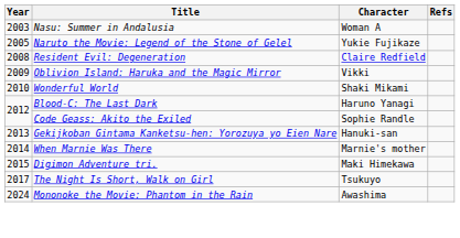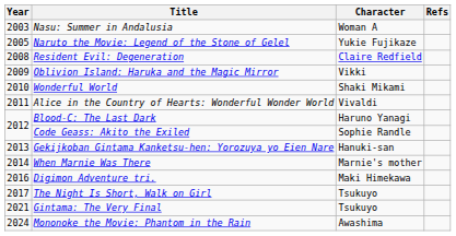+ row: 2011 | Alice in the Country of Hearts: Wonderful Wonder World | Vivaldi
Digimon Adventure tri. | Year: 2015 -> 2016
+ row: 2021 | Gintama: The Very Final | Tsukuyo
